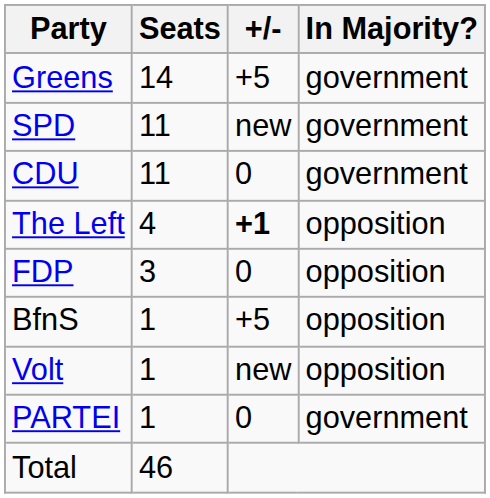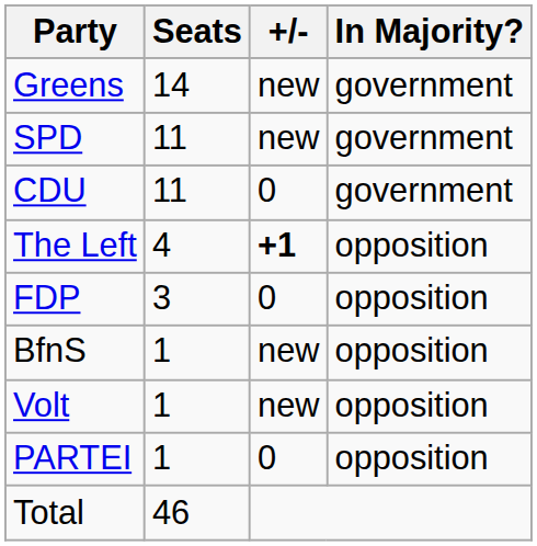Greens | +/-: +5 -> new
BfnS | +/-: +5 -> new
PARTEI | In Majority?: government -> opposition
